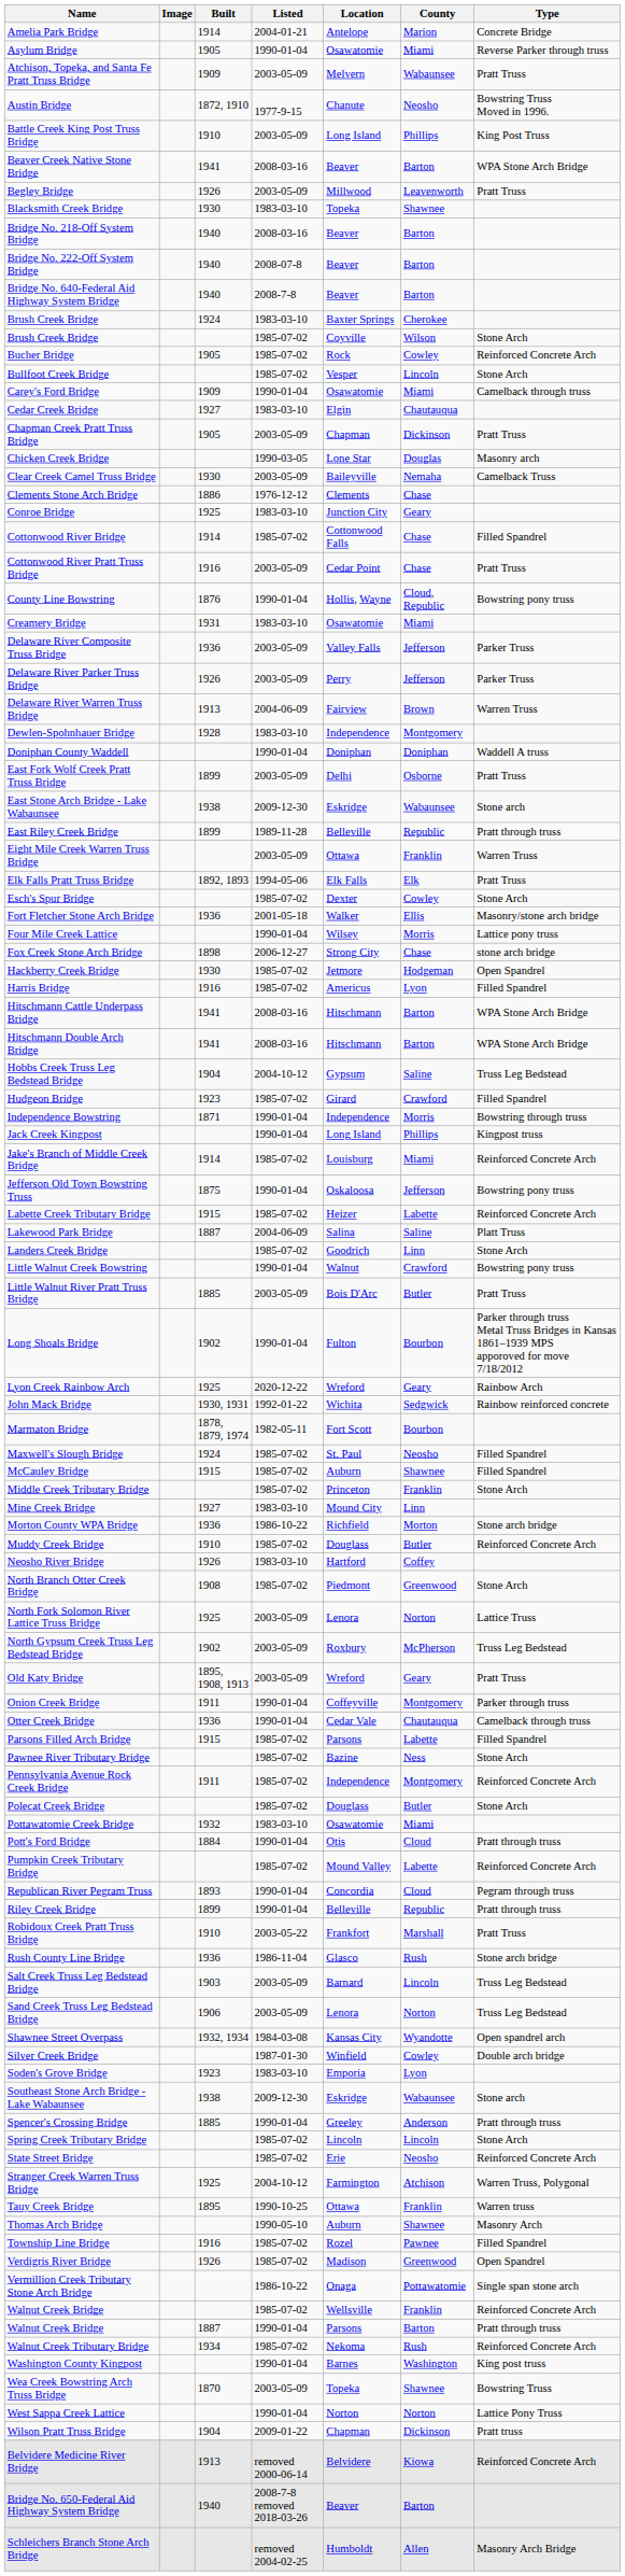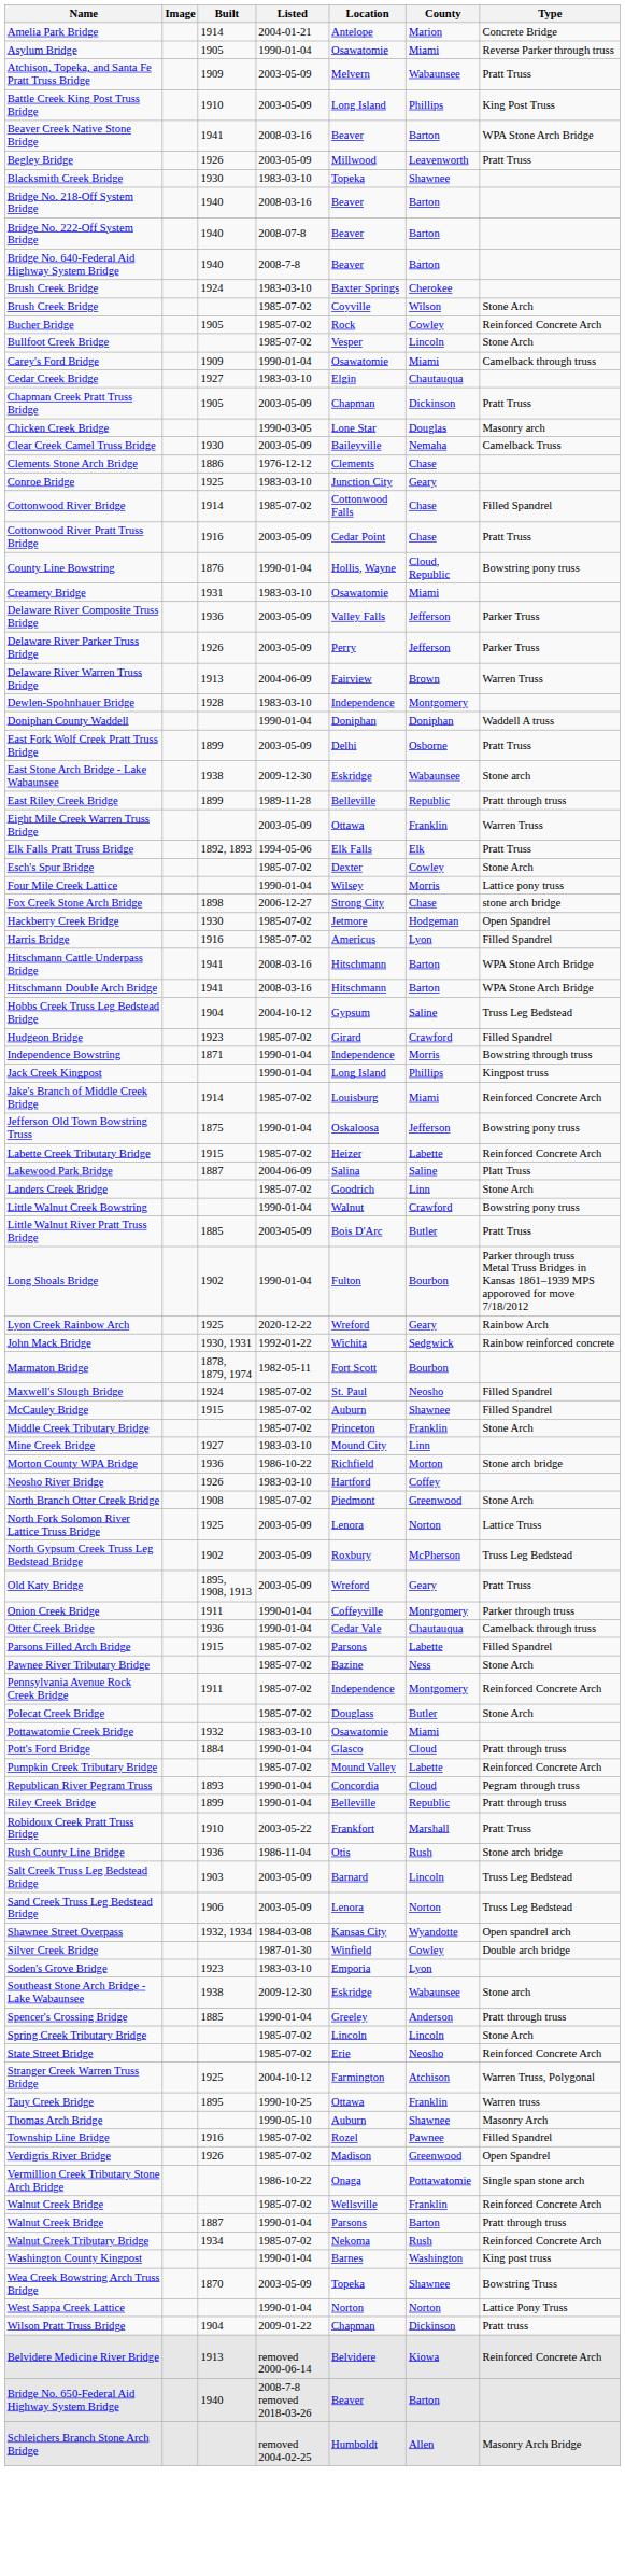- row: Austin Bridge | 1872, 1910 | 1977-9-15 | Chanute | Neosho | Bowstring Truss Moved in 1996.
- row: Fort Fletcher Stone Arch Bridge | 1936 | 2001-05-18 | Walker | Ellis | Masonry/stone arch bridge
- row: Muddy Creek Bridge | 1910 | 1985-07-02 | Douglass | Butler | Reinforced Concrete Arch
Pott's Ford Bridge | Location: Otis -> Glasco
Rush County Line Bridge | Location: Glasco -> Otis
